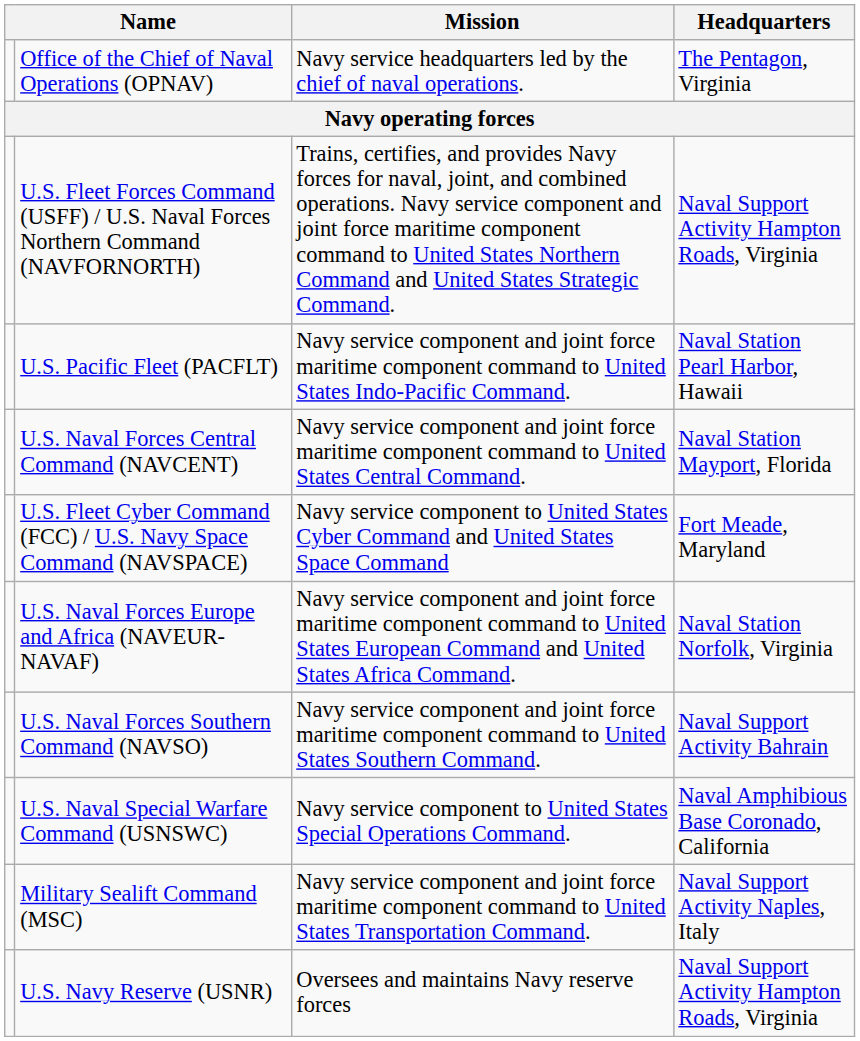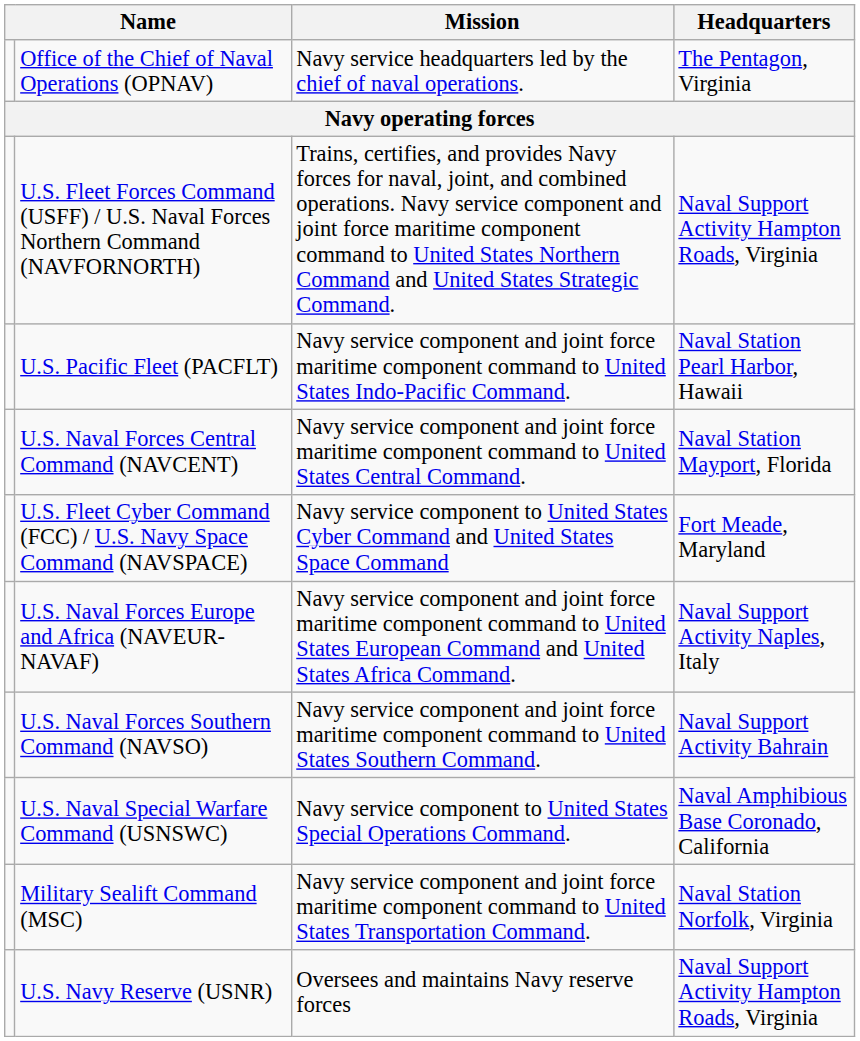U.S. Naval Forces Europe and Africa (NAVEUR-NAVAF) | Headquarters: Naval Station Norfolk, Virginia -> Naval Support Activity Naples, Italy
Military Sealift Command (MSC) | Headquarters: Naval Support Activity Naples, Italy -> Naval Station Norfolk, Virginia
